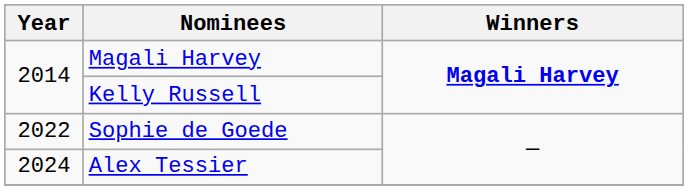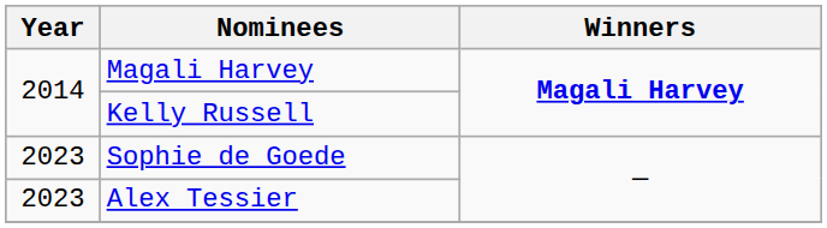Sophie de Goede | Year: 2022 -> 2023
Alex Tessier | Year: 2024 -> 2023
